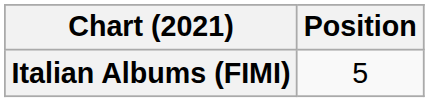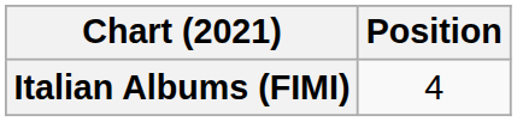Italian Albums (FIMI) | Position: 5 -> 4
